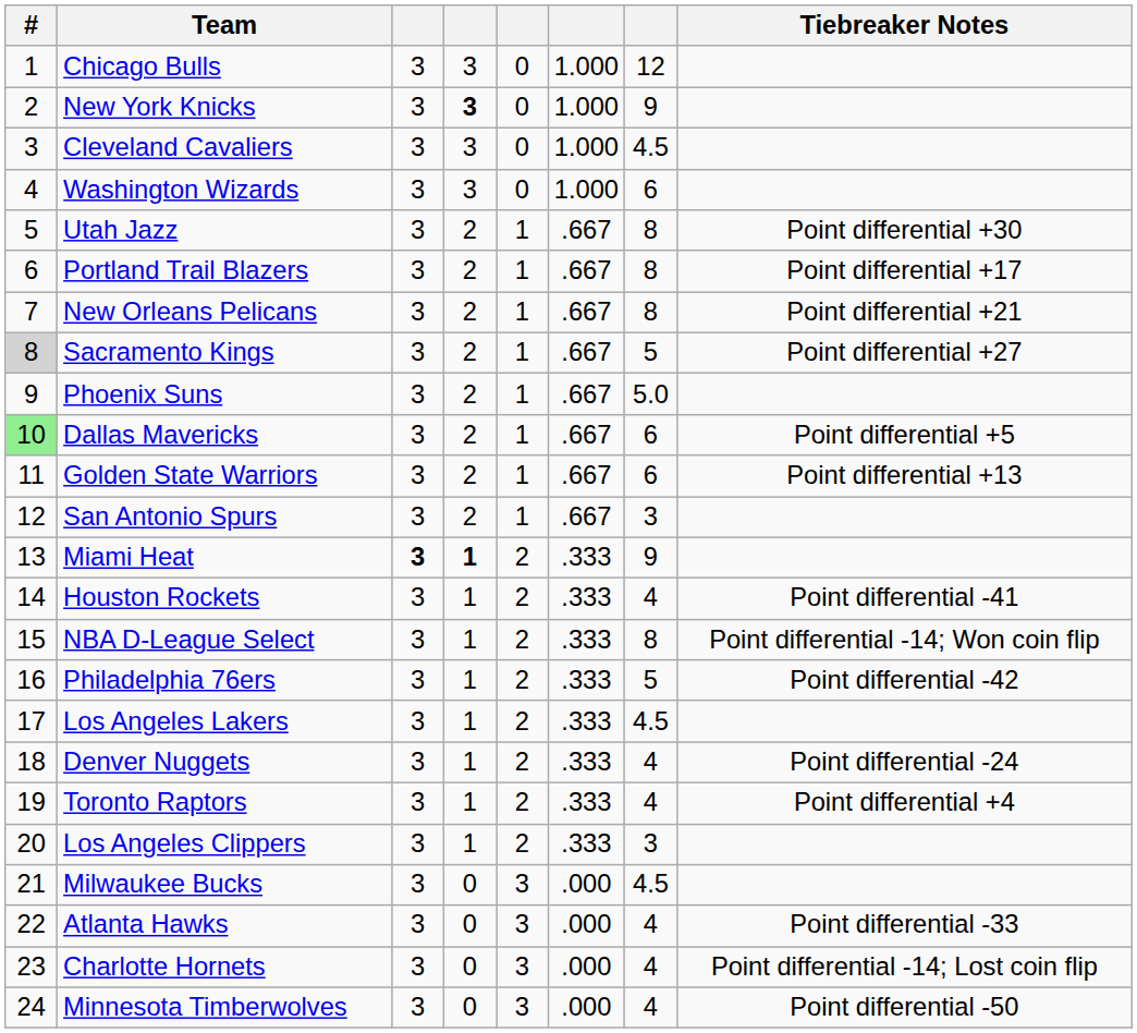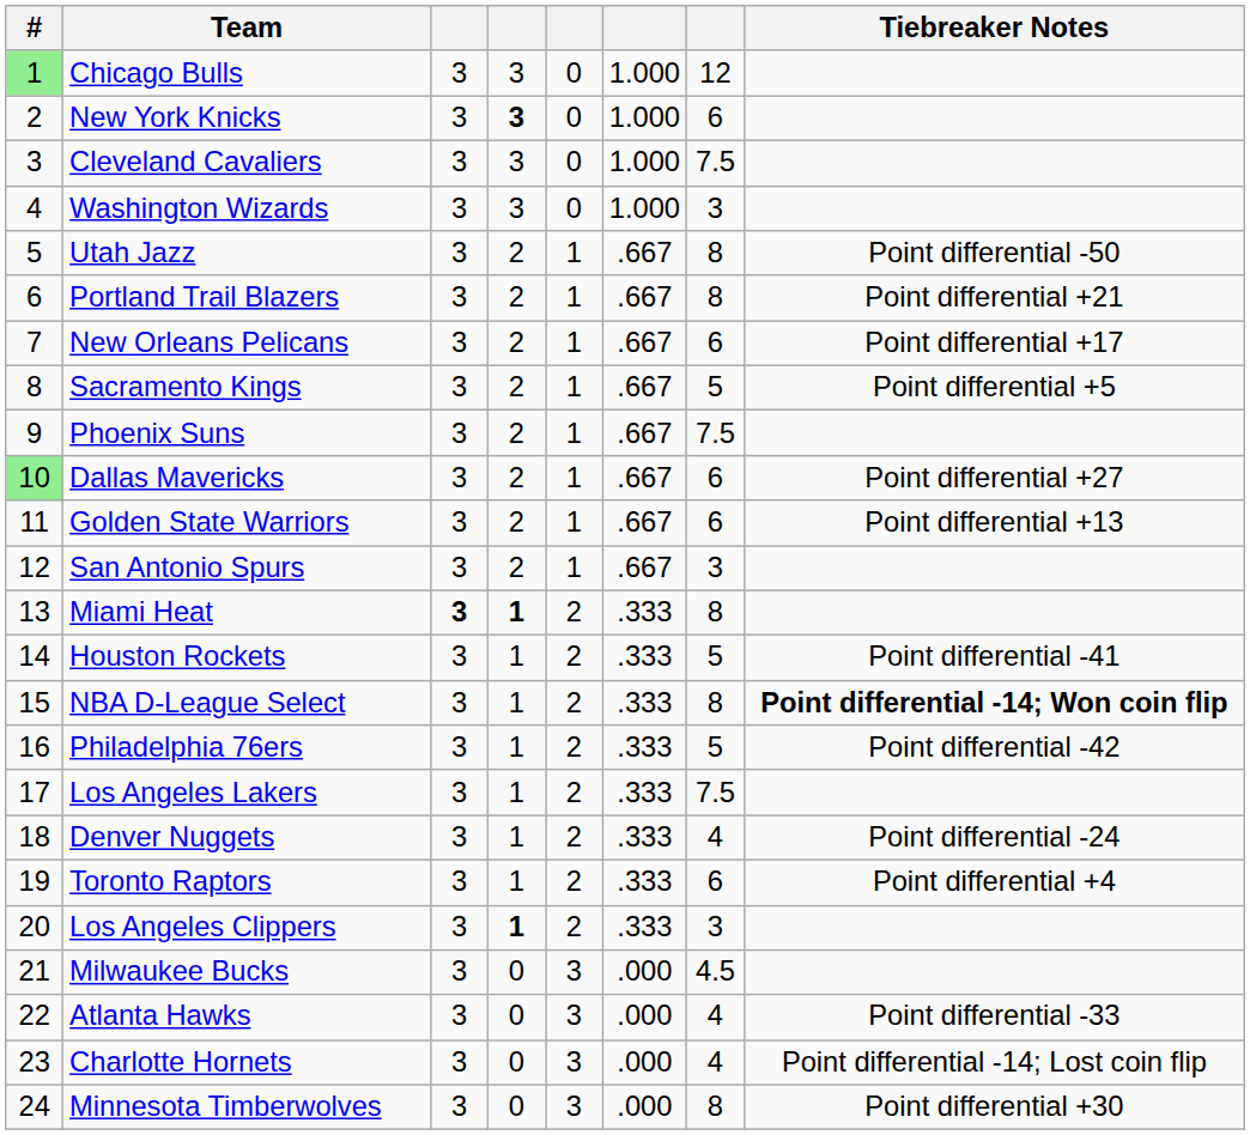Chicago Bulls | #: no background -> lightgreen background
New York Knicks | column 7: 9 -> 6
Cleveland Cavaliers | column 7: 4.5 -> 7.5
Washington Wizards | column 7: 6 -> 3
Utah Jazz | Tiebreaker Notes: Point differential +30 -> Point differential -50
Portland Trail Blazers | Tiebreaker Notes: Point differential +17 -> Point differential +21
New Orleans Pelicans | column 7: 8 -> 6
New Orleans Pelicans | Tiebreaker Notes: Point differential +21 -> Point differential +17
Sacramento Kings | #: lightgrey background -> no background
Sacramento Kings | Tiebreaker Notes: Point differential +27 -> Point differential +5
Phoenix Suns | column 7: 5.0 -> 7.5
Dallas Mavericks | Tiebreaker Notes: Point differential +5 -> Point differential +27
Miami Heat | column 7: 9 -> 8
Houston Rockets | column 7: 4 -> 5
NBA D-League Select | Tiebreaker Notes: normal -> bold
Los Angeles Lakers | column 7: 4.5 -> 7.5
Toronto Raptors | column 7: 4 -> 6
Los Angeles Clippers | column 4: normal -> bold
Minnesota Timberwolves | column 7: 4 -> 8
Minnesota Timberwolves | Tiebreaker Notes: Point differential -50 -> Point differential +30
